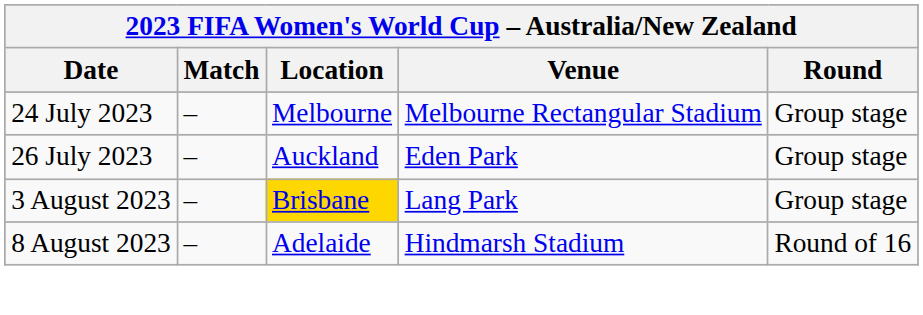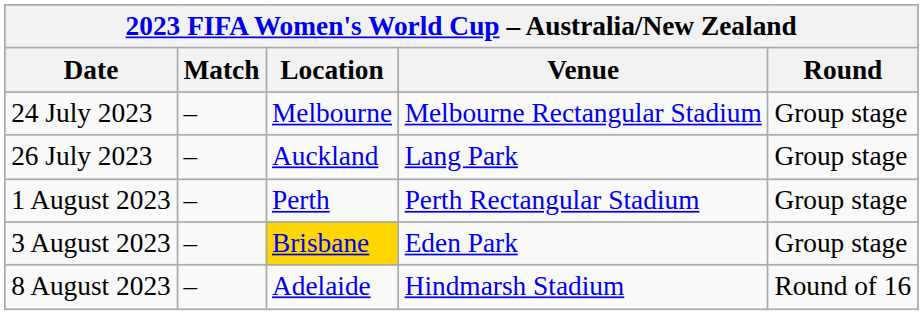26 July 2023 | Venue: Eden Park -> Lang Park
+ row: 1 August 2023 | – | Perth | Perth Rectangular Stadium | Group stage
3 August 2023 | Venue: Lang Park -> Eden Park
